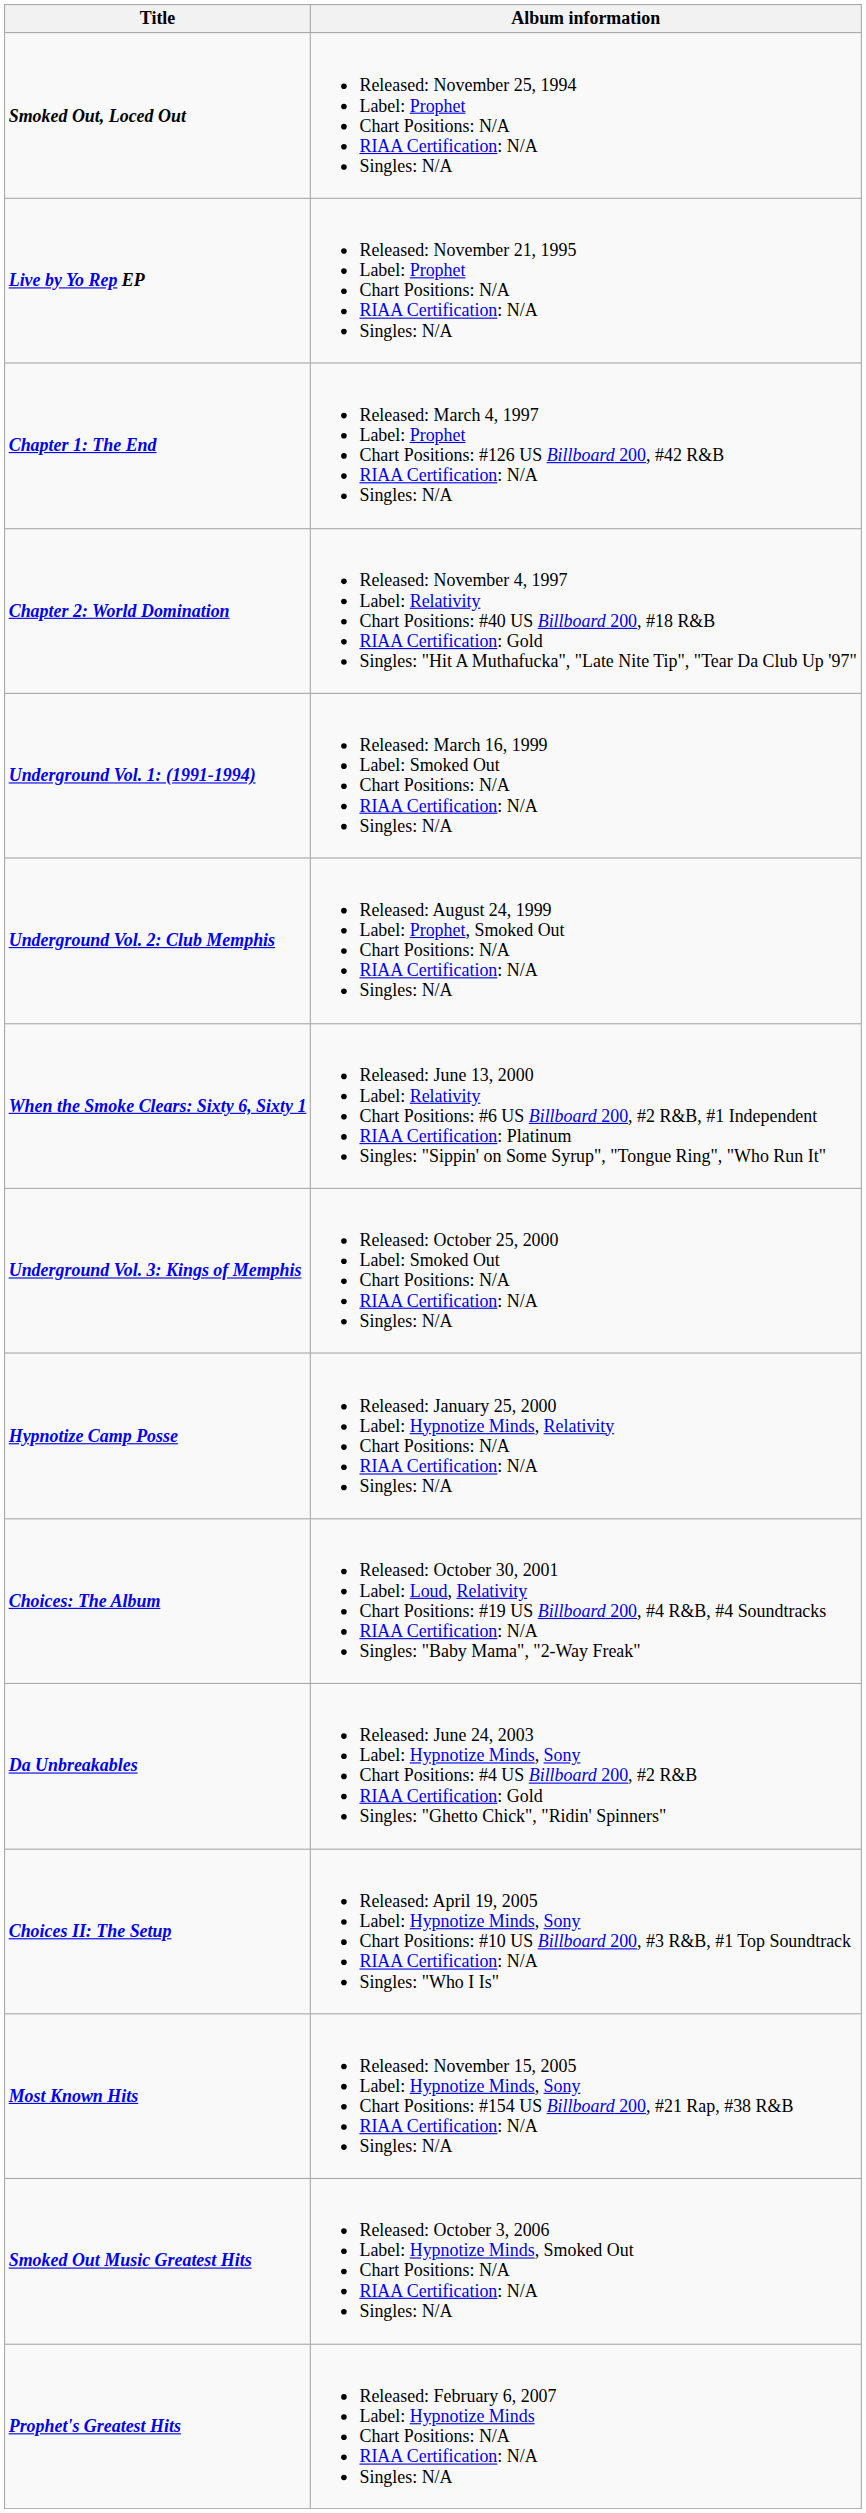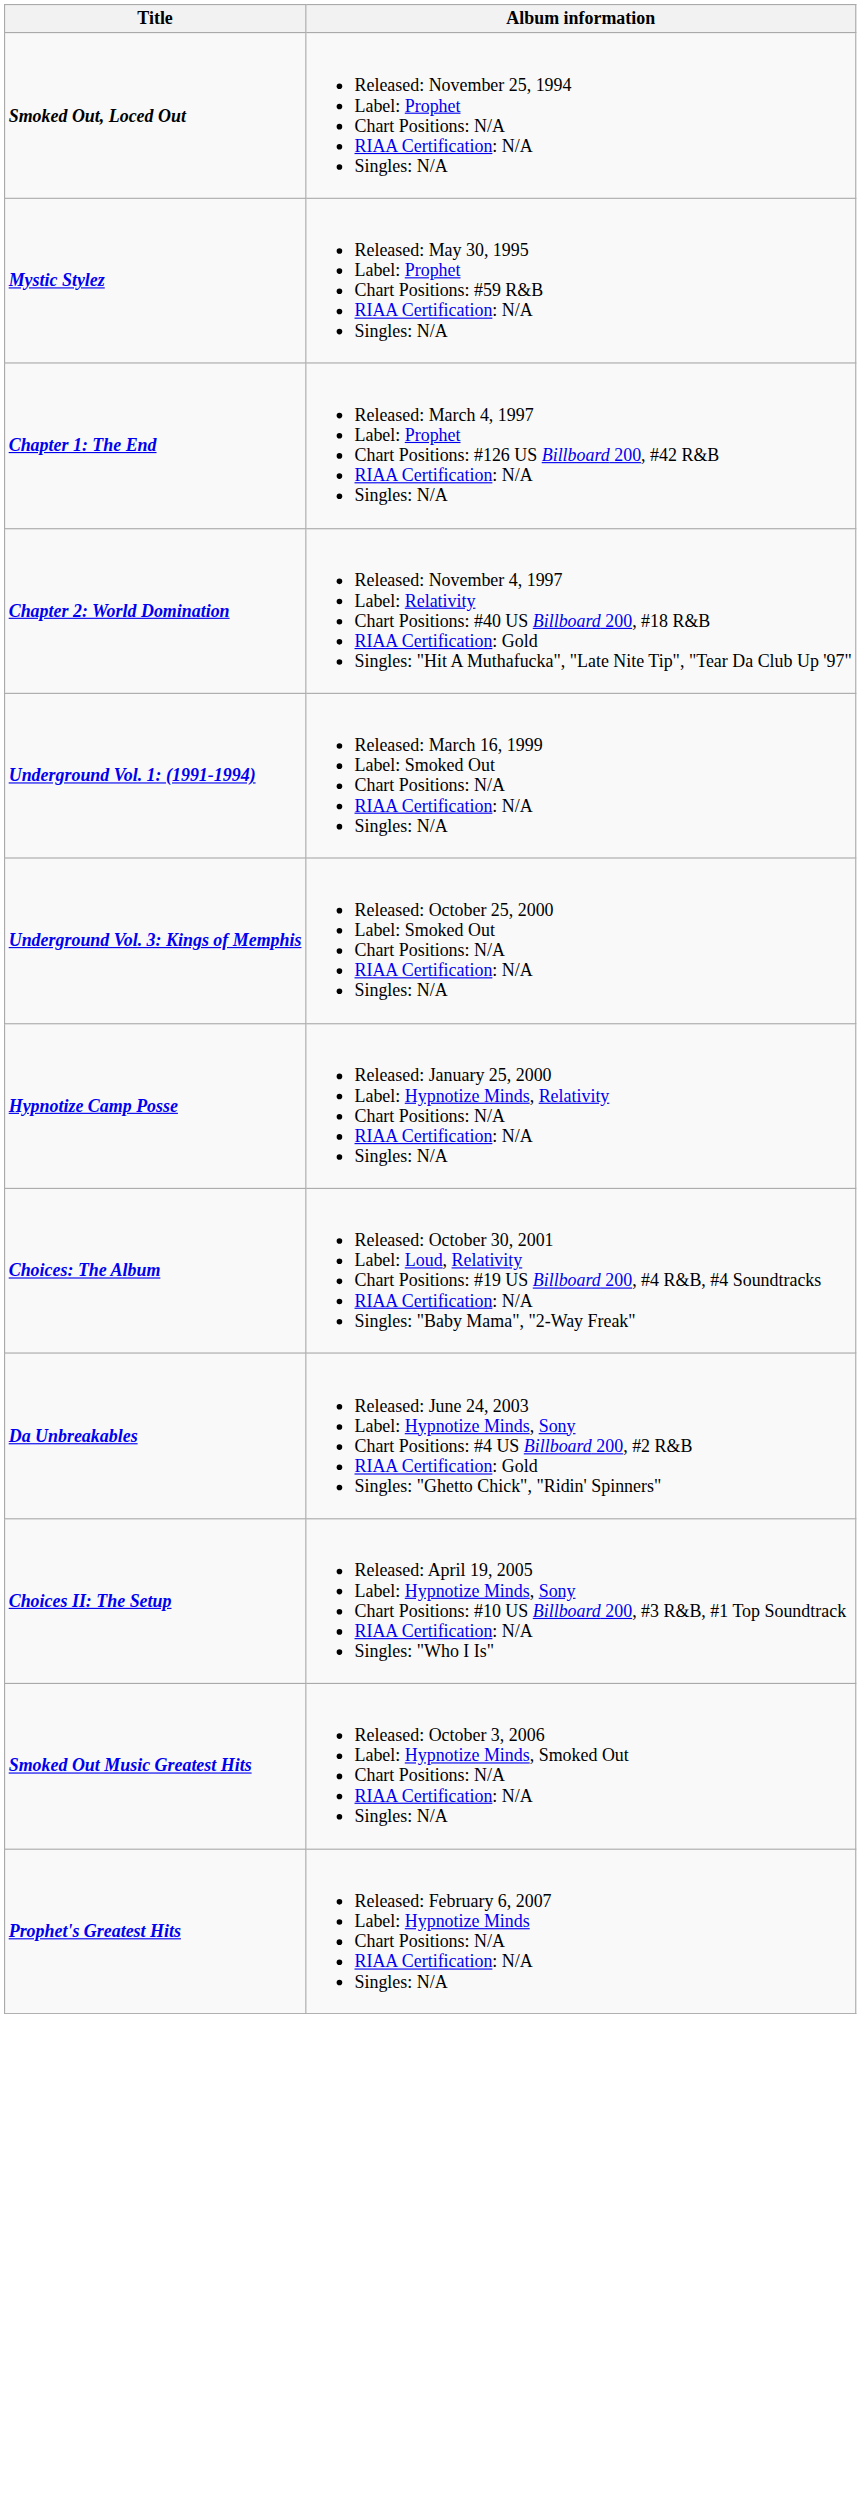+ row: Mystic Stylez | Released: May 30, 1995 Label: Prophet Chart Positions: #59 R&B RIAA Certification: N/A Singles: N/A
- row: Live by Yo Rep EP | Released: November 21, 1995 Label: Prophet Chart Positions: N/A RIAA Certification: N/A Singles: N/A
- row: Underground Vol. 2: Club Memphis | Released: August 24, 1999 Label: Prophet, Smoked Out Chart Positions: N/A RIAA Certification: N/A Singles: N/A
- row: When the Smoke Clears: Sixty 6, Sixty 1 | Released: June 13, 2000 Label: Relativity Chart Positions: #6 US Billboard 200, #2 R&B, #1 Independent RIAA Certification: Platinum Singles: "Sippin' on Some Syrup", "Tongue Ring", "Who Run It"
- row: Most Known Hits | Released: November 15, 2005 Label: Hypnotize Minds, Sony Chart Positions: #154 US Billboard 200, #21 Rap, #38 R&B RIAA Certification: N/A Singles: N/A
